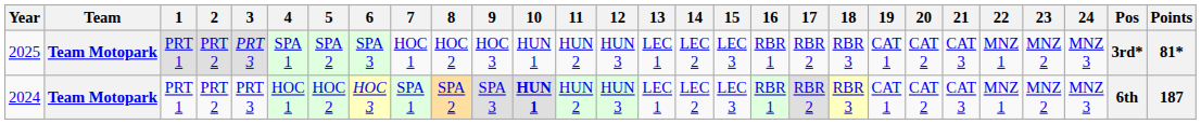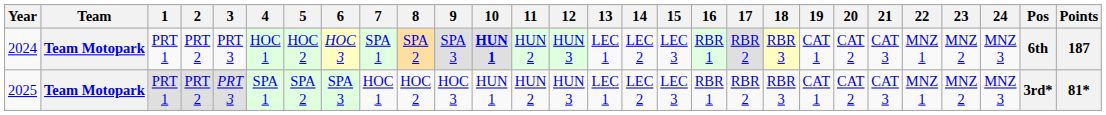rows swapped: 2024 <-> 2025
